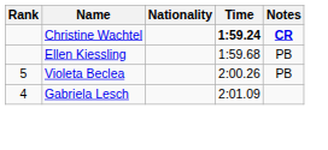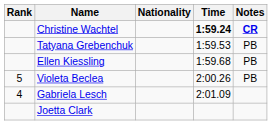+ row: Tatyana Grebenchuk | 1:59.53 | PB
+ row: Joetta Clark
